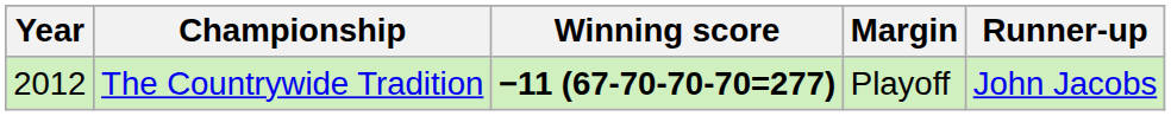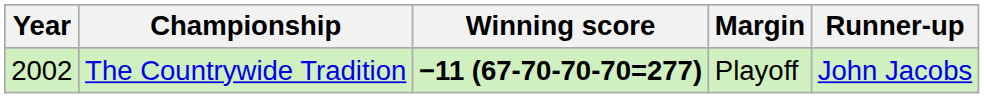The Countrywide Tradition | Year: 2012 -> 2002
